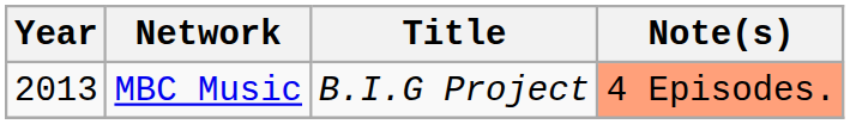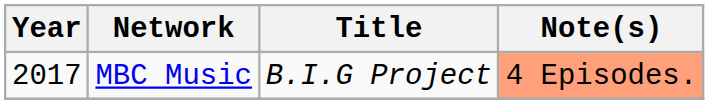MBC Music | Year: 2013 -> 2017
